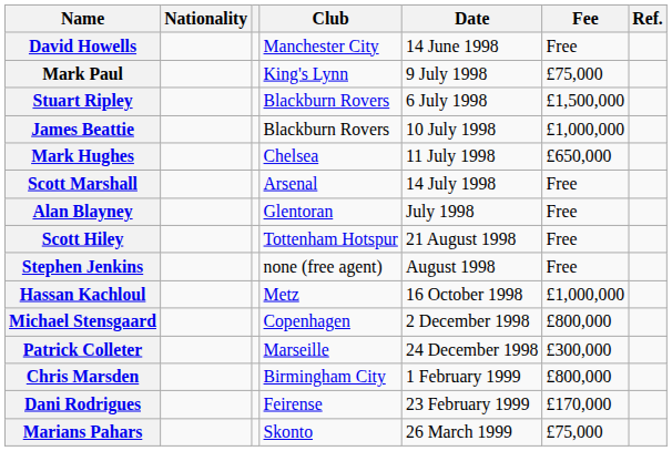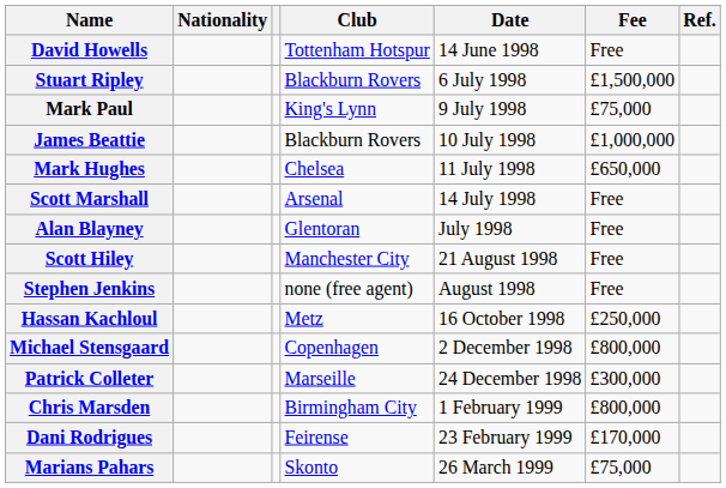David Howells | Club: Manchester City -> Tottenham Hotspur
rows swapped: Stuart Ripley <-> Mark Paul
Scott Hiley | Club: Tottenham Hotspur -> Manchester City
Hassan Kachloul | Fee: £1,000,000 -> £250,000
